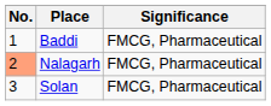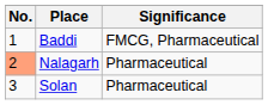Nalagarh | Significance: FMCG, Pharmaceutical -> Pharmaceutical
Solan | Significance: FMCG, Pharmaceutical -> Pharmaceutical
